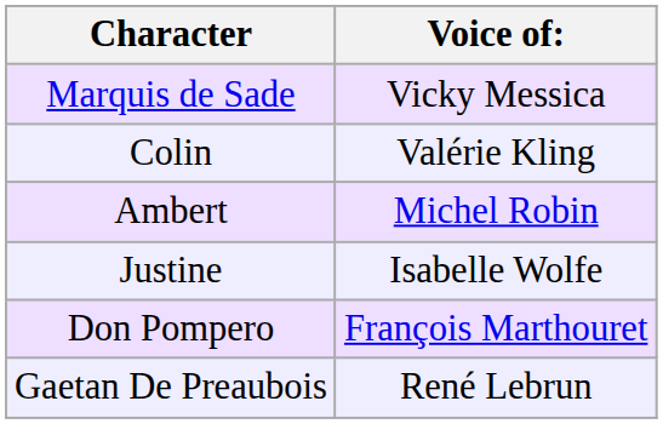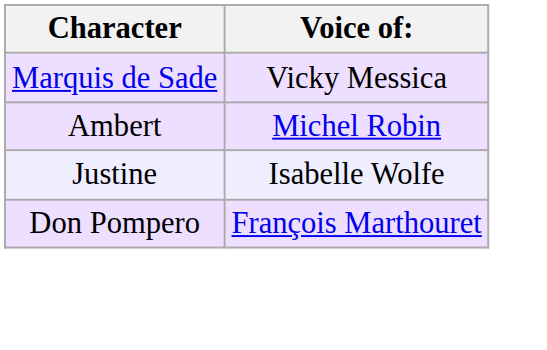- row: Colin | Valérie Kling
- row: Gaetan De Preaubois | René Lebrun
